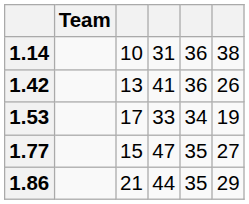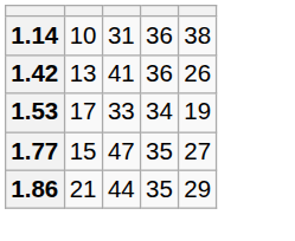- column: Team
